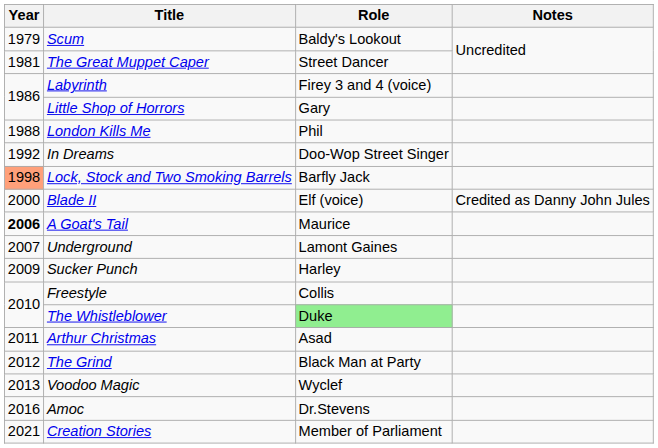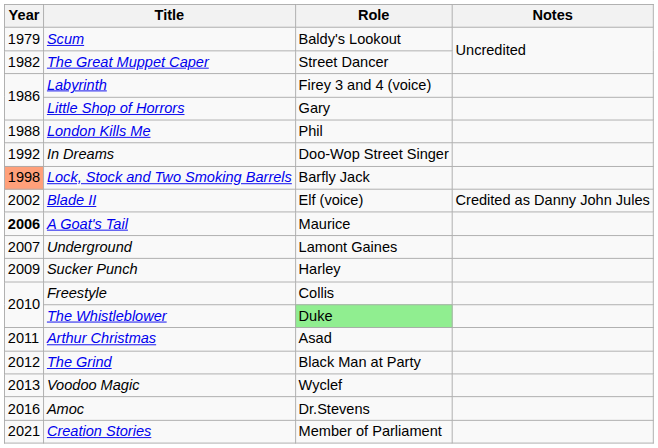The Great Muppet Caper | Year: 1981 -> 1982
Blade II | Year: 2000 -> 2002
